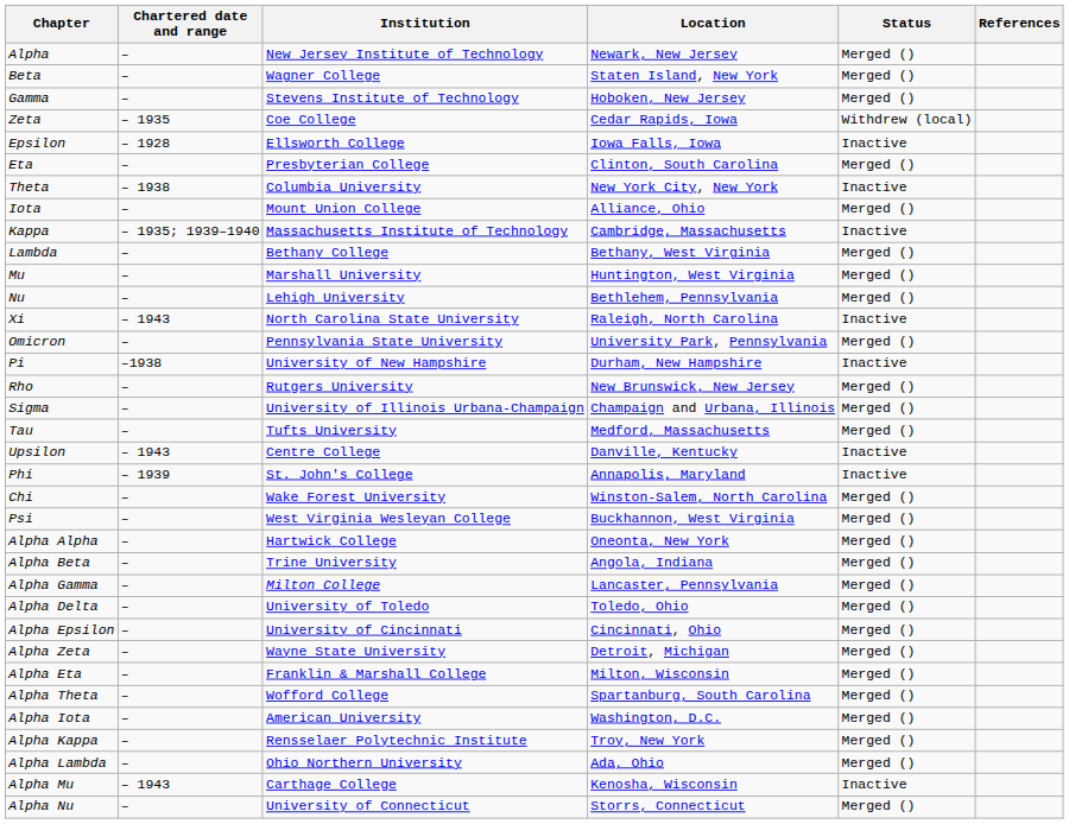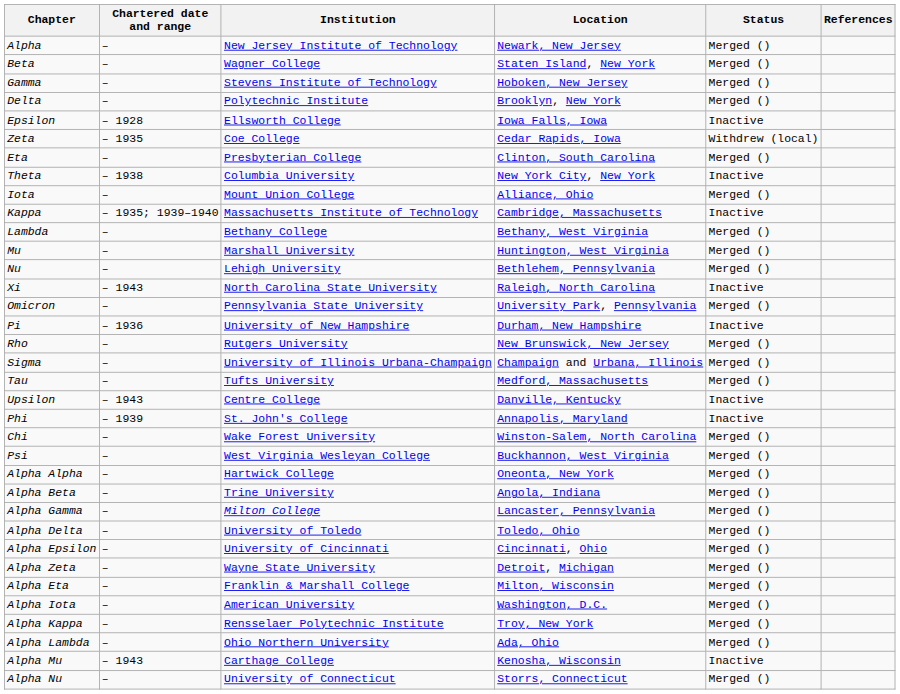+ row: Delta | – | Polytechnic Institute | Brooklyn, New York | Merged ()
rows swapped: Epsilon <-> Zeta
Pi | Chartered date and range: –1938 -> – 1936
- row: Alpha Theta | – | Wofford College | Spartanburg, South Carolina | Merged ()
